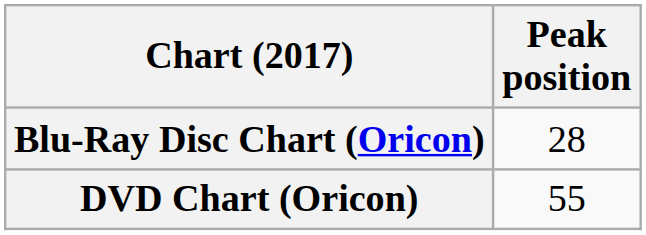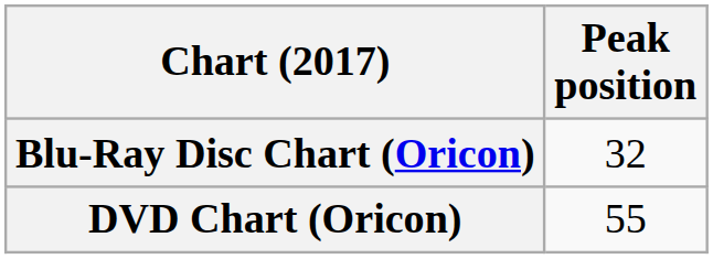Blu-Ray Disc Chart (Oricon) | Peak position: 28 -> 32
